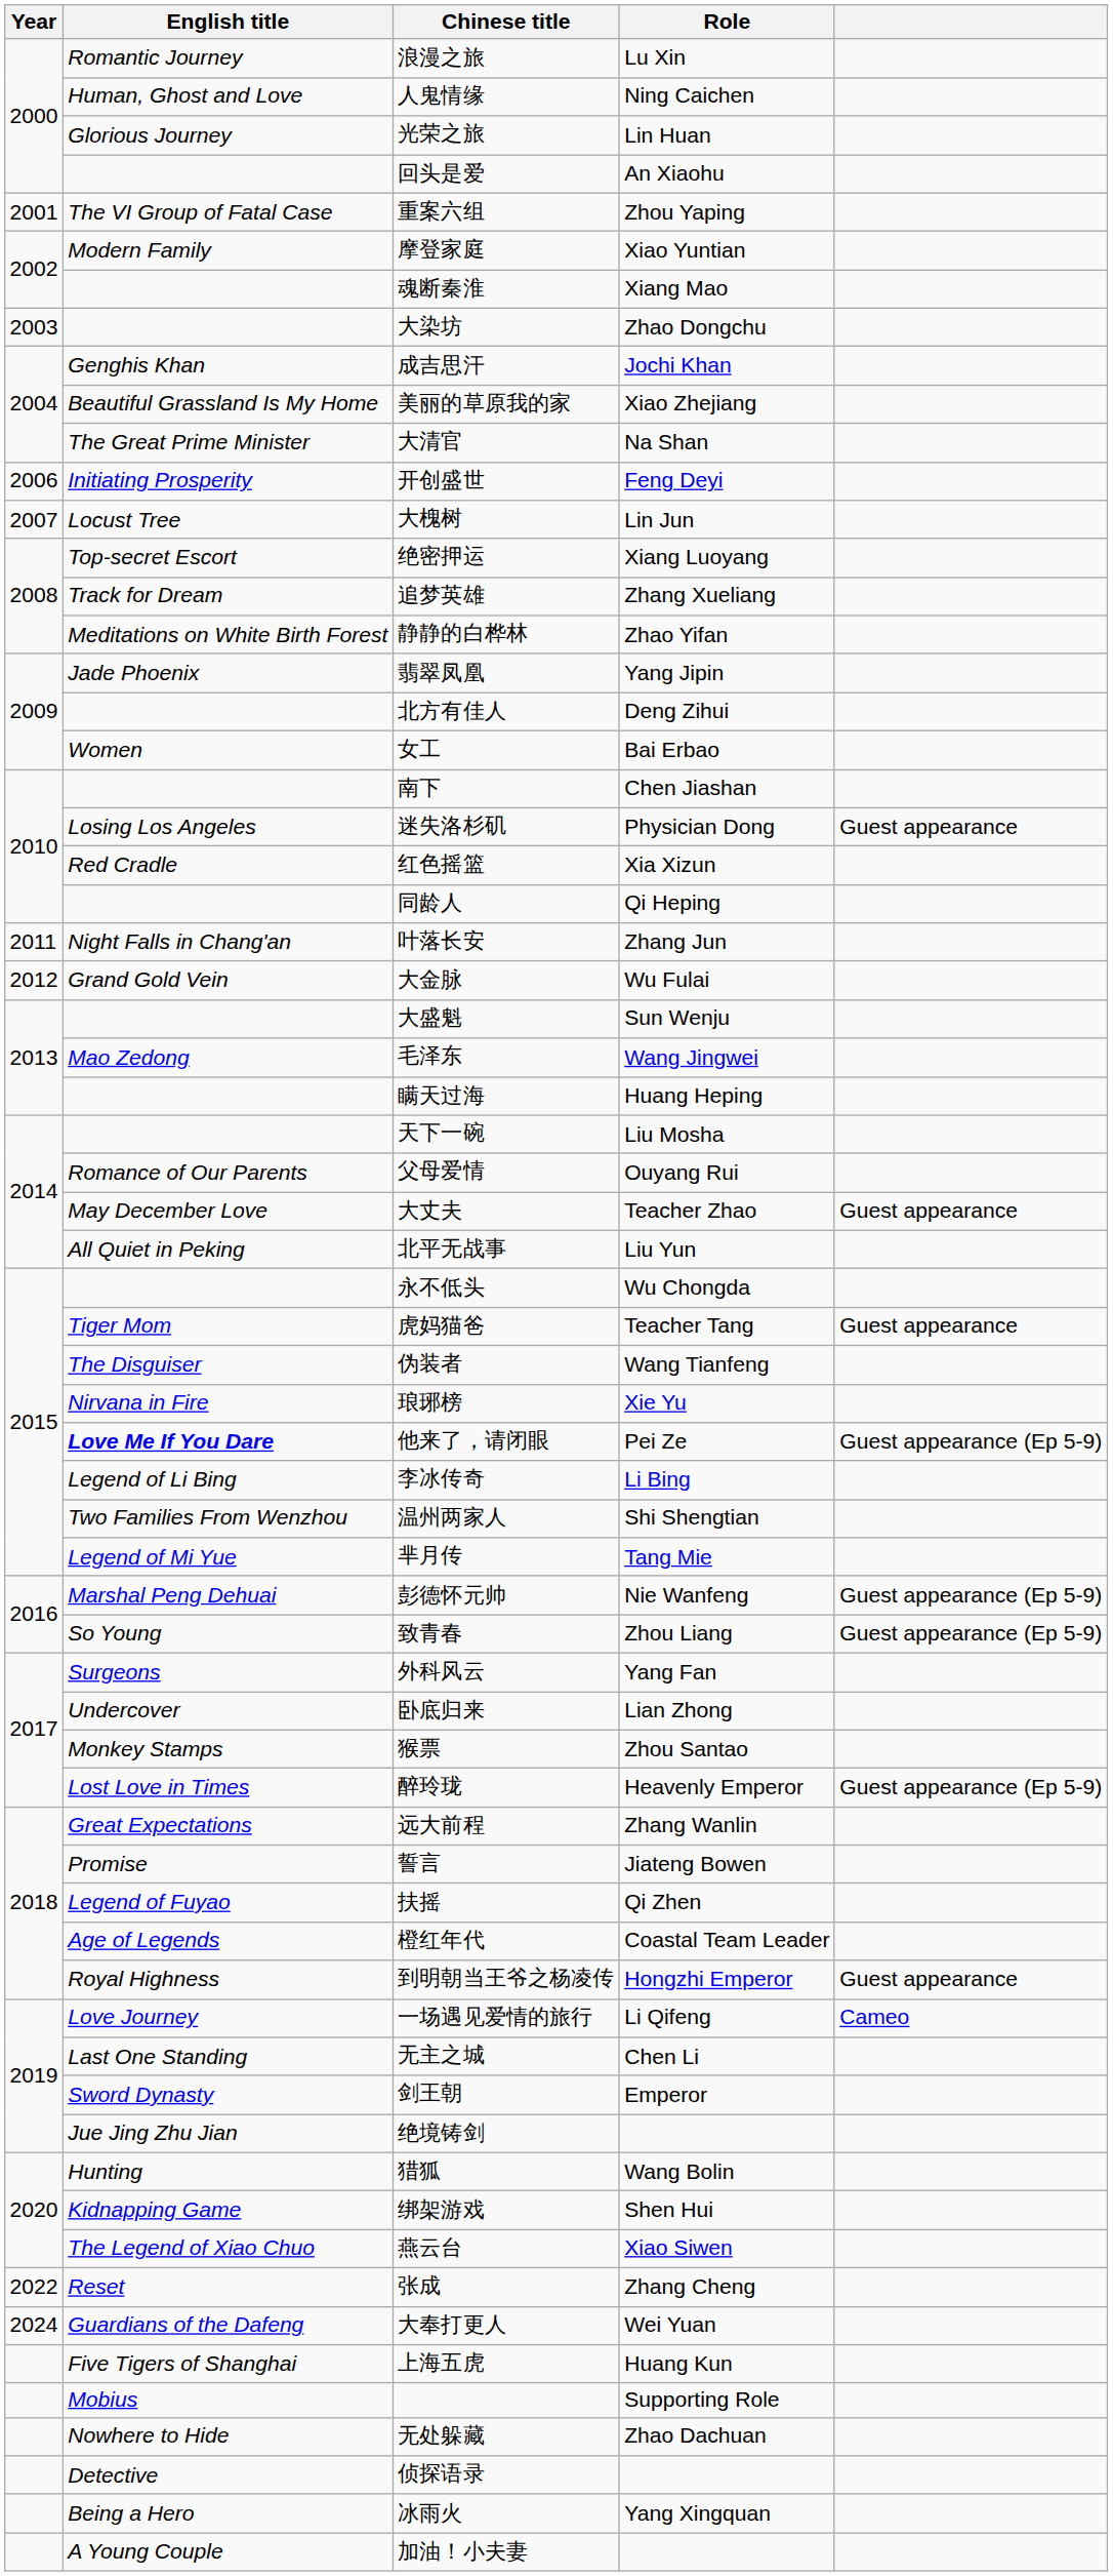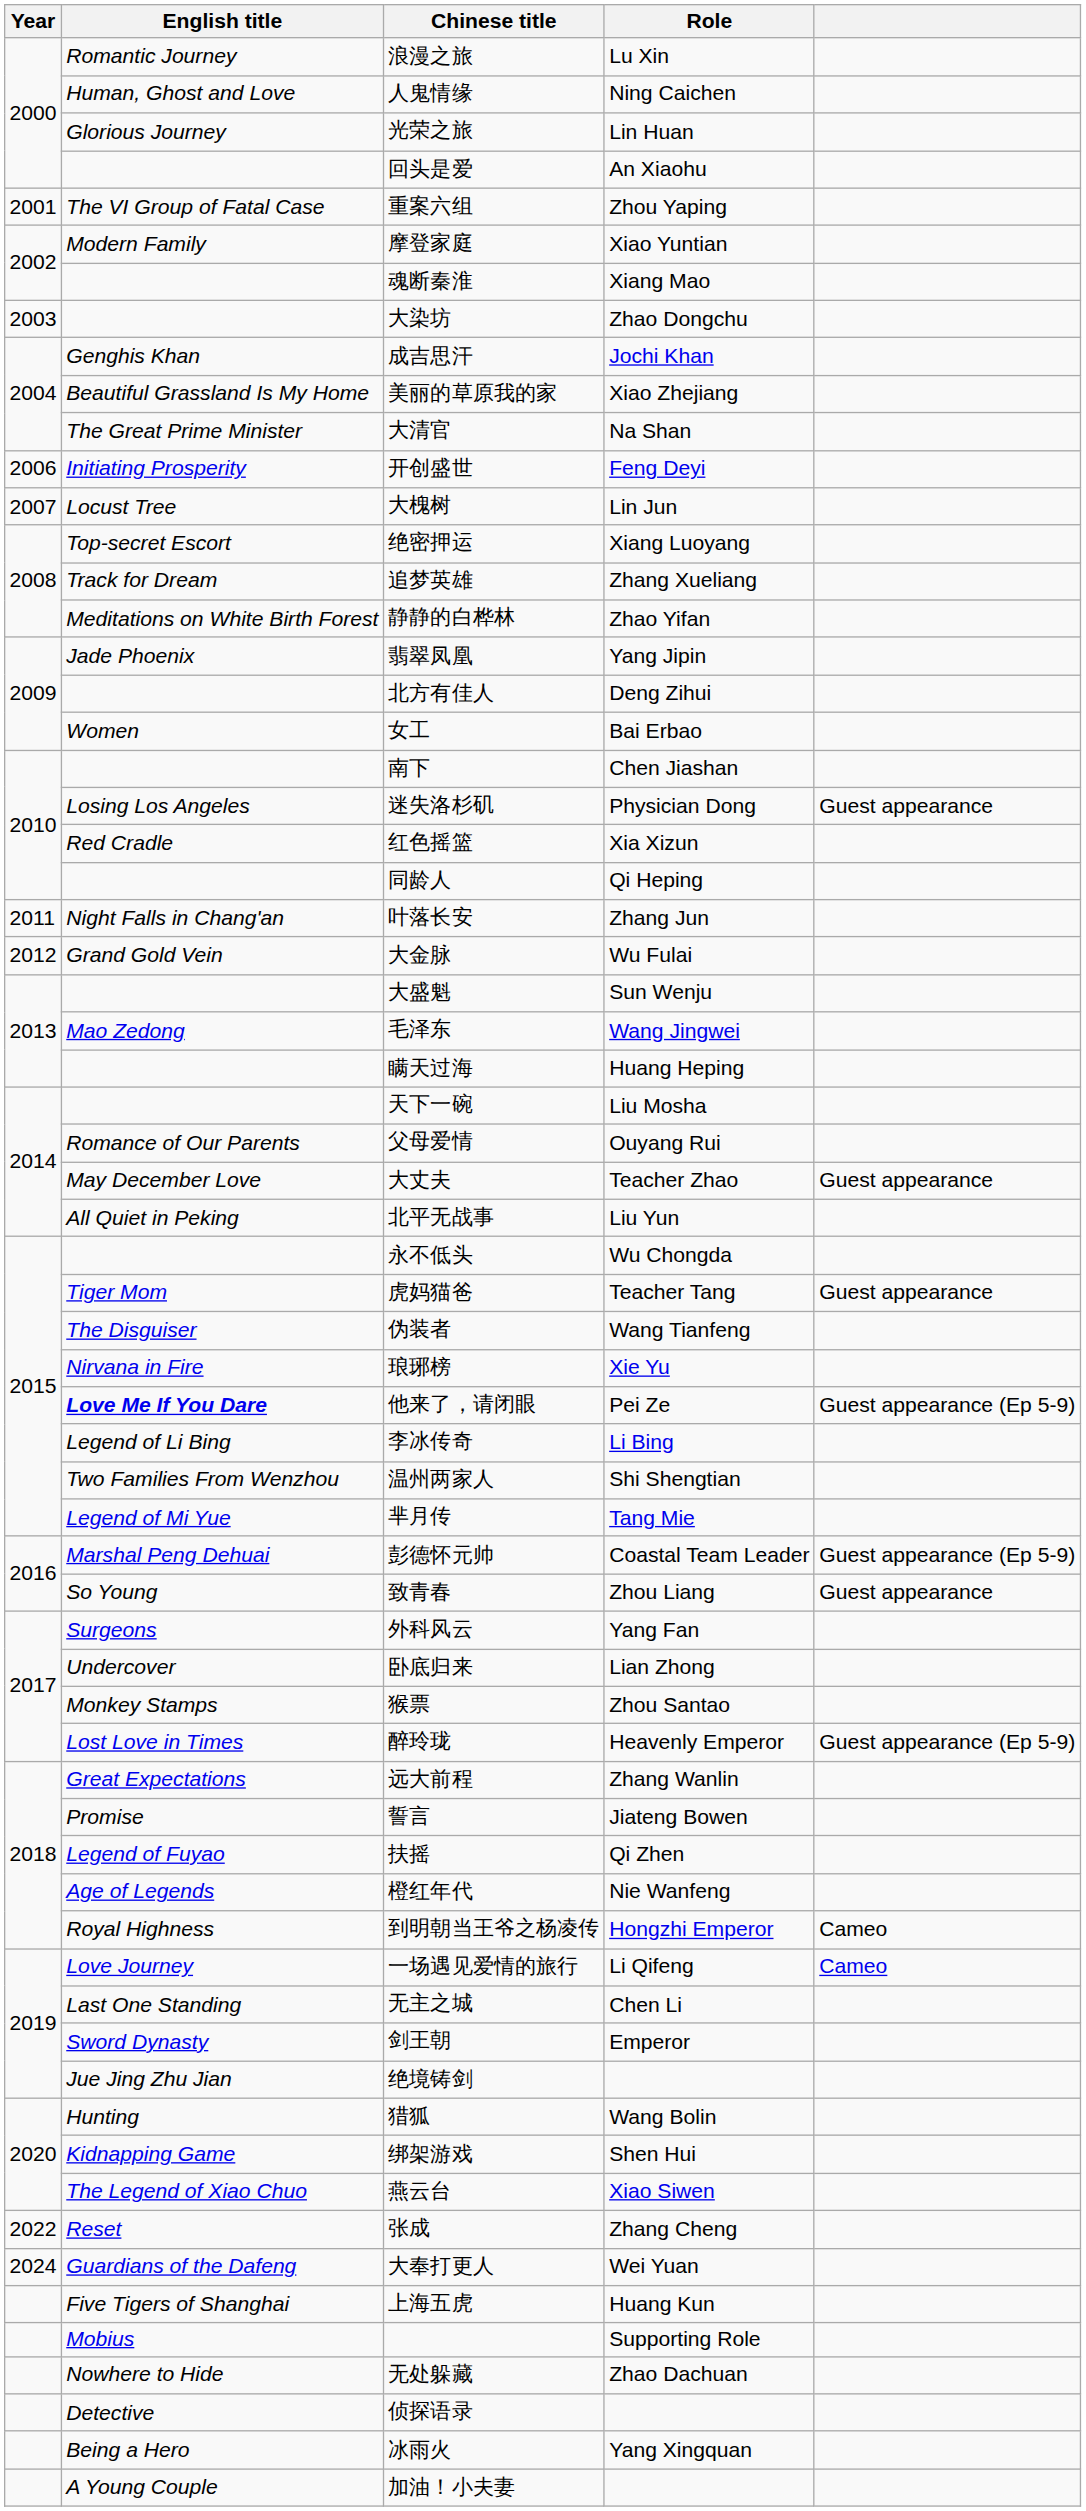彭德怀元帅 | Role: Nie Wanfeng -> Coastal Team Leader
致青春 | column 5: Guest appearance (Ep 5-9) -> Guest appearance
橙红年代 | Role: Coastal Team Leader -> Nie Wanfeng
到明朝当王爷之杨凌传 | column 5: Guest appearance -> Cameo
